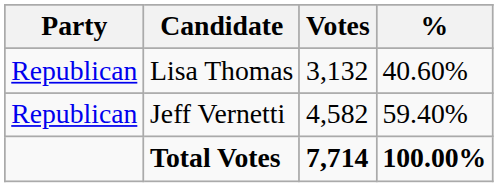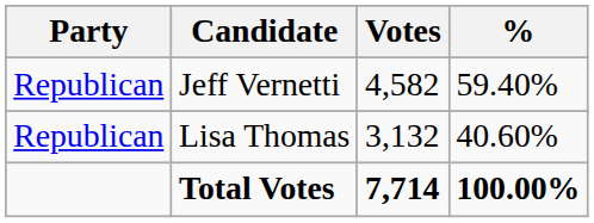rows swapped: Jeff Vernetti <-> Lisa Thomas
